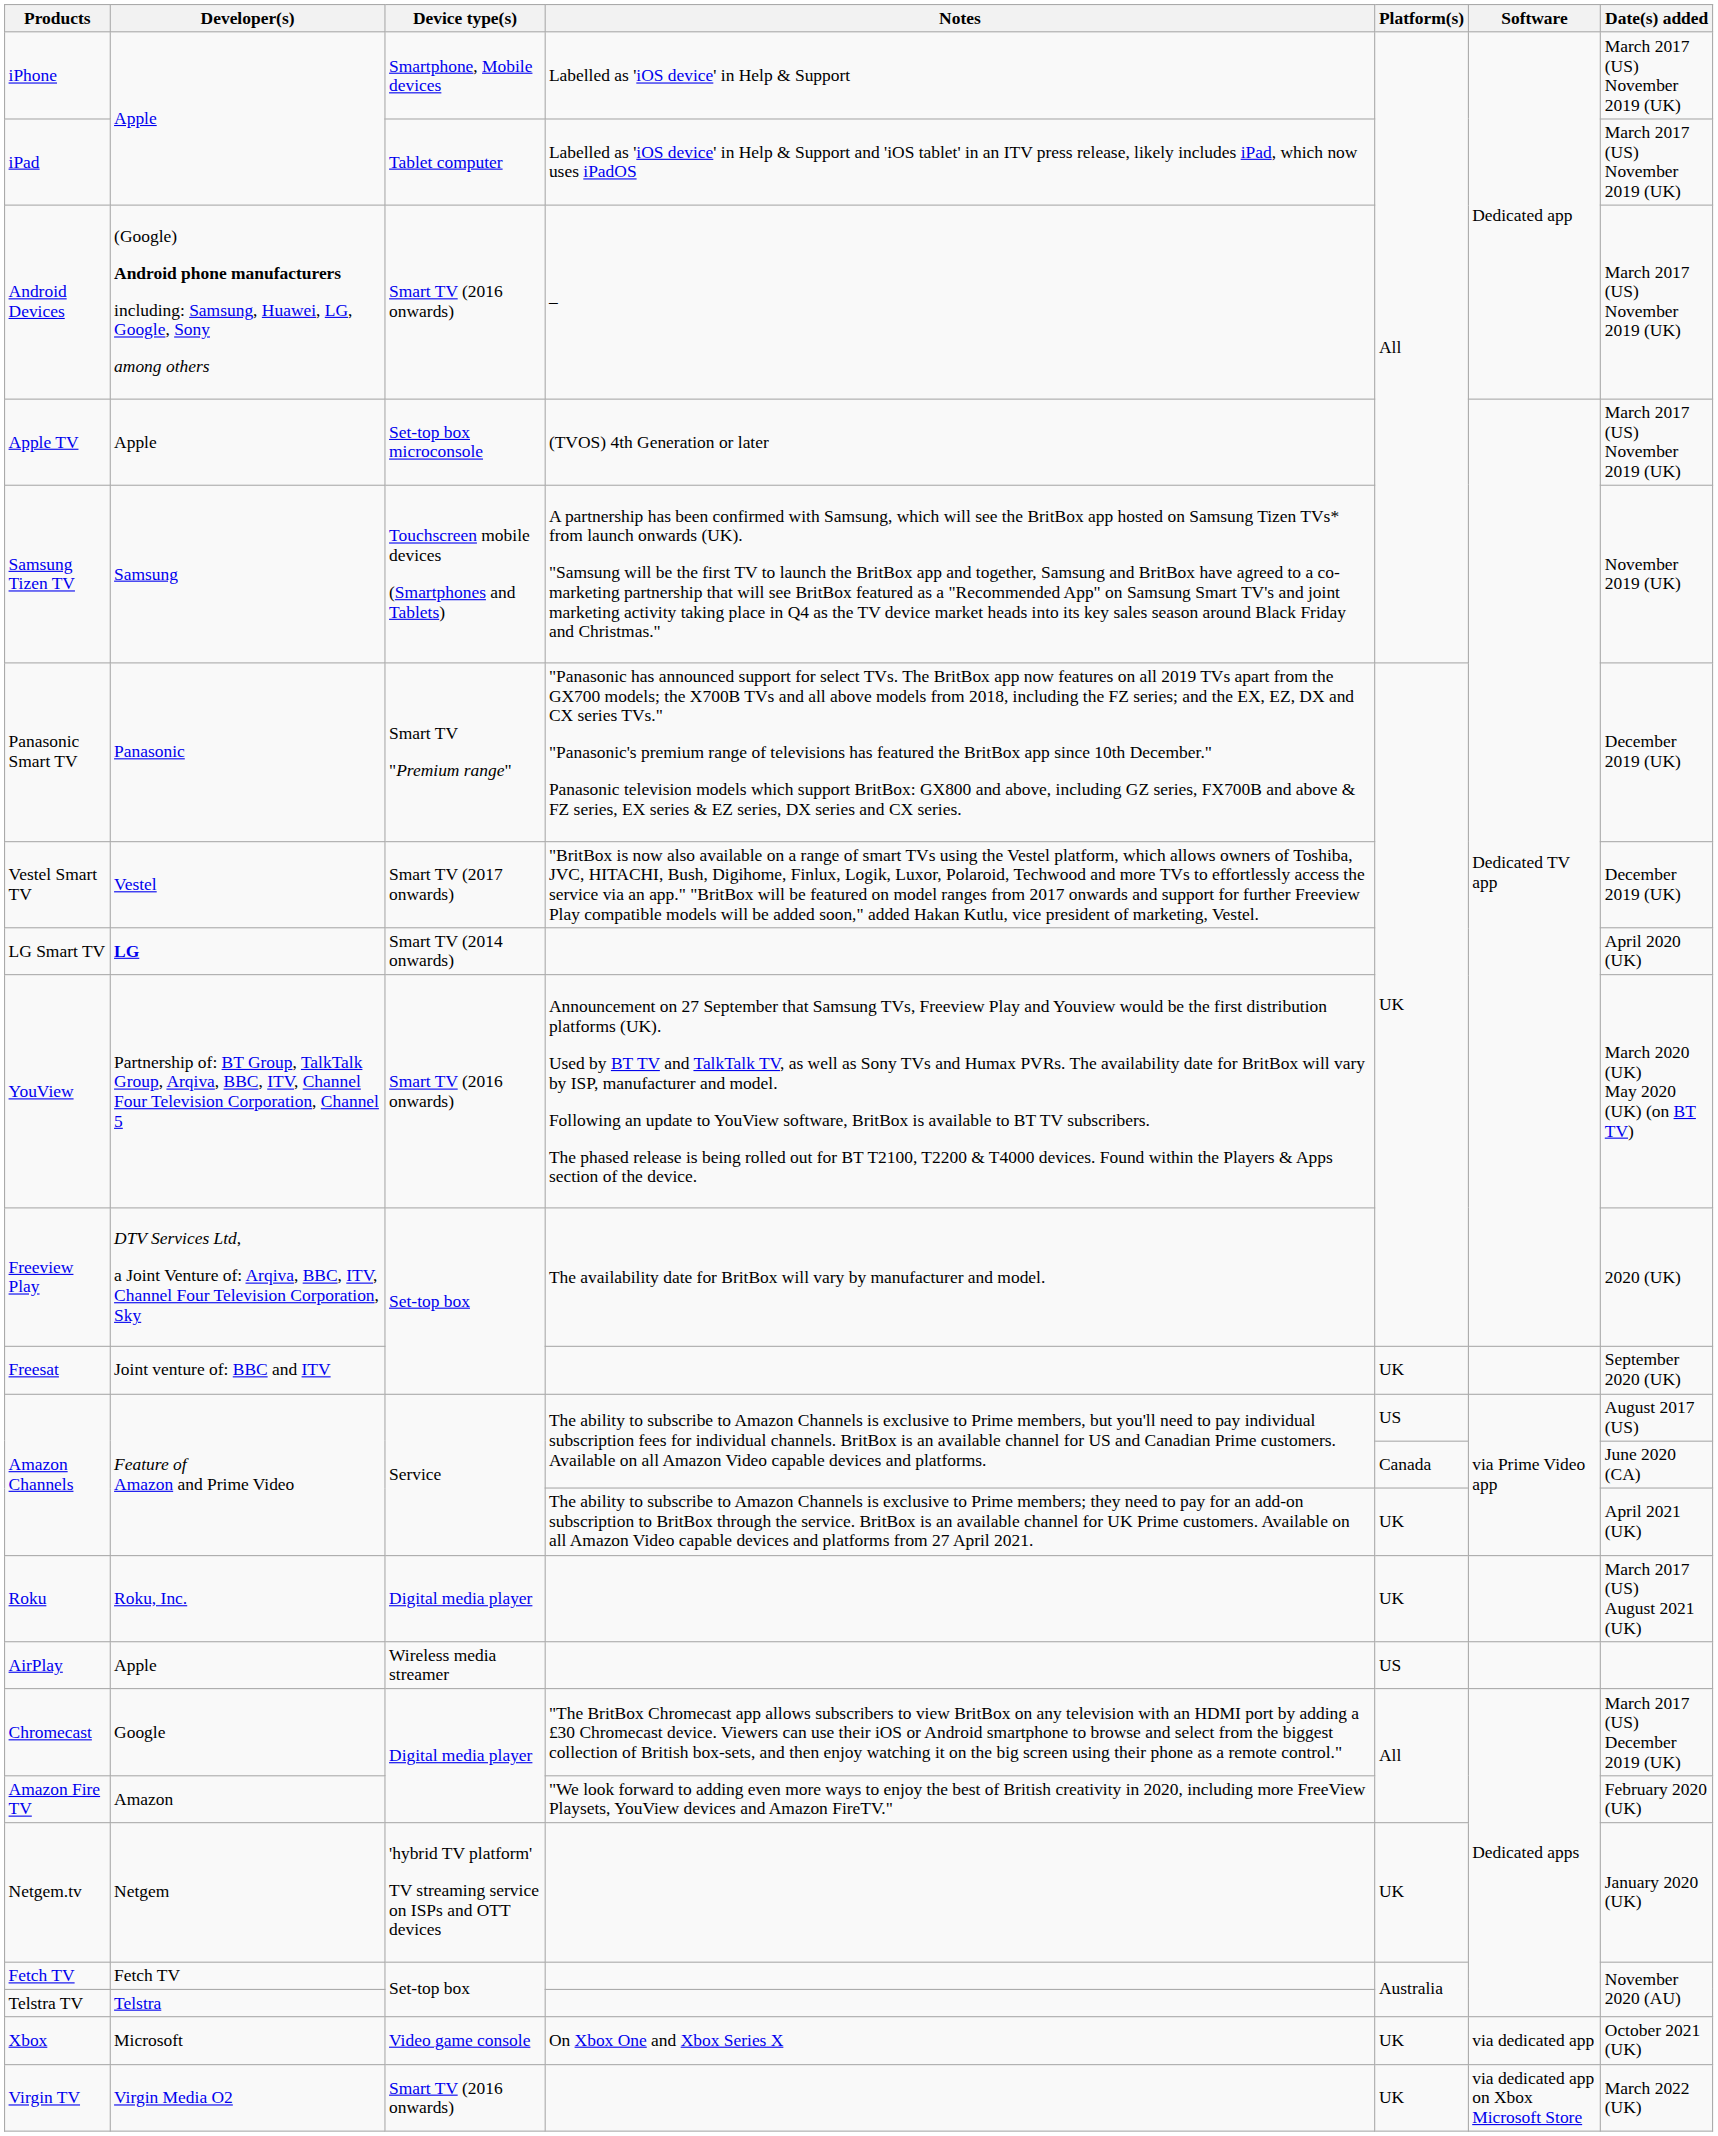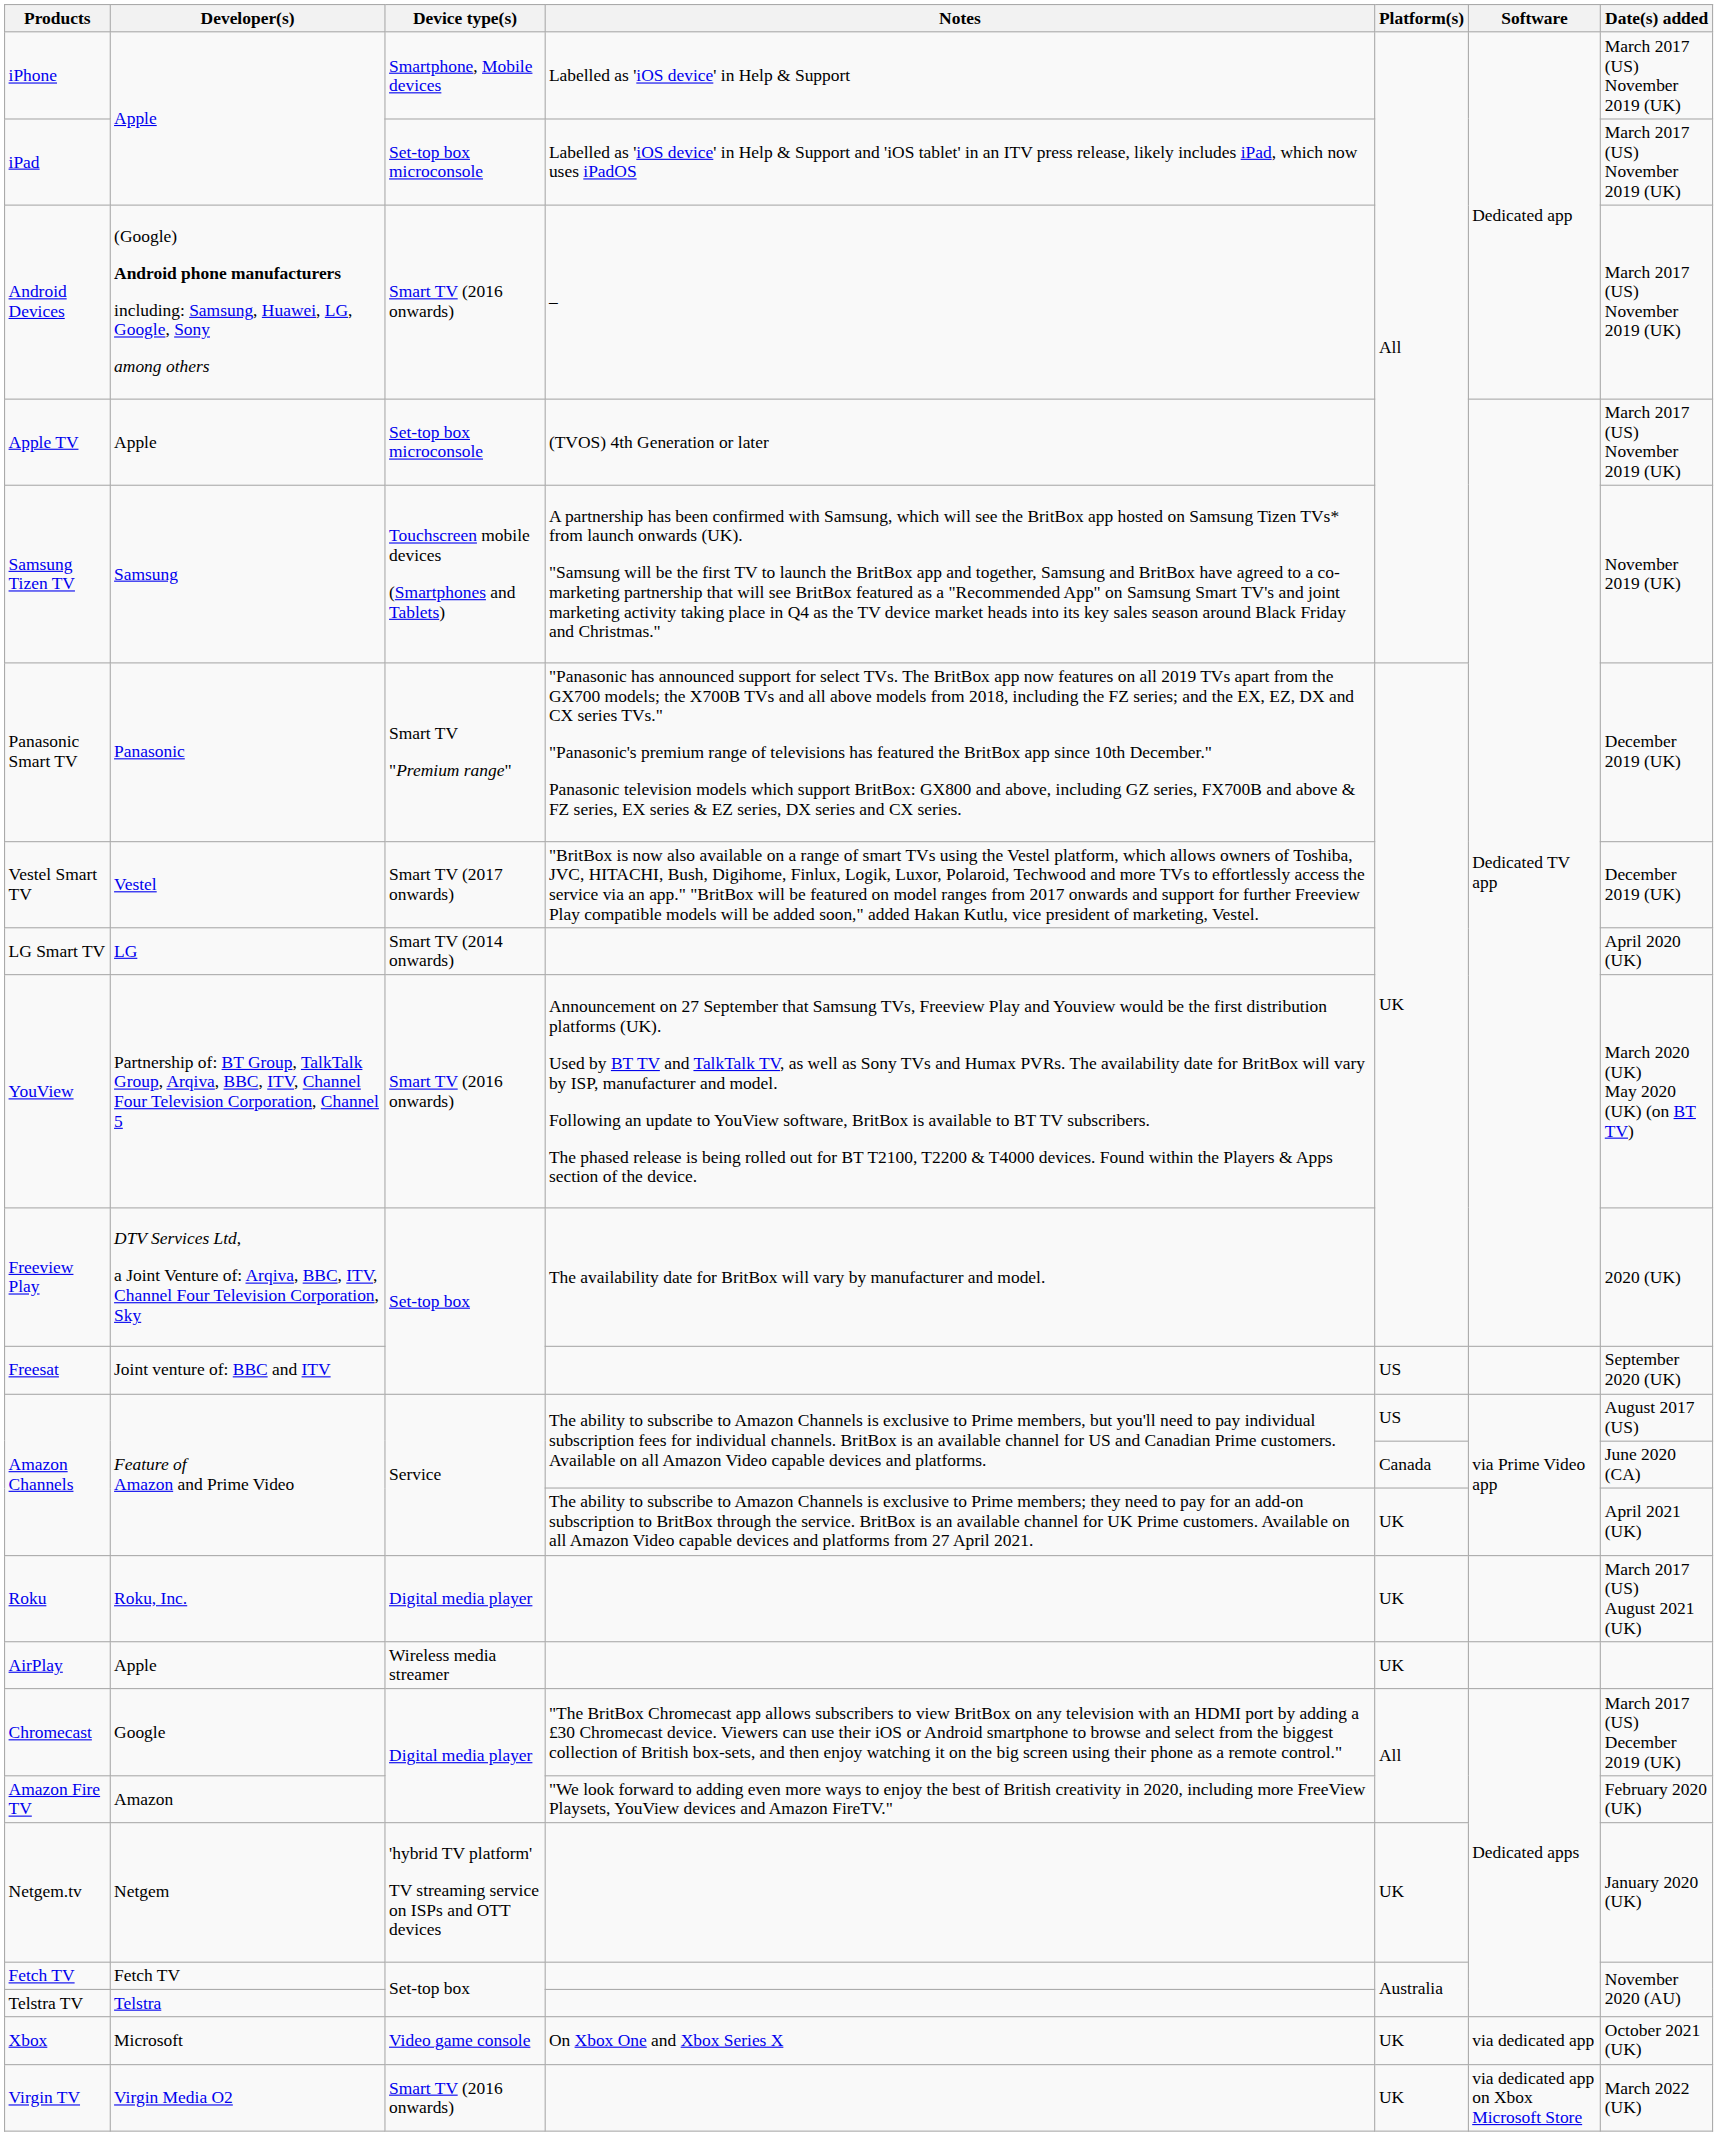iPad | Device type(s): Tablet computer -> Set-top box microconsole
LG Smart TV | Developer(s): bold -> normal
Freesat | Platform(s): UK -> US
AirPlay | Platform(s): US -> UK
